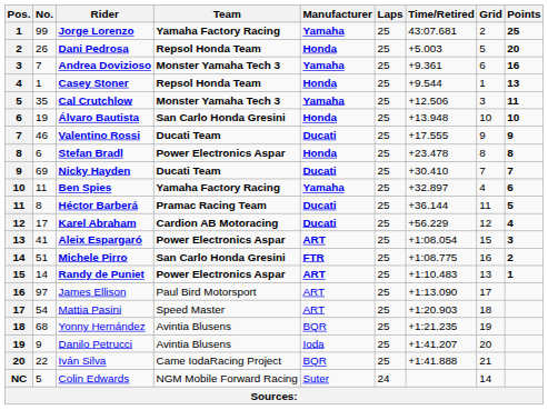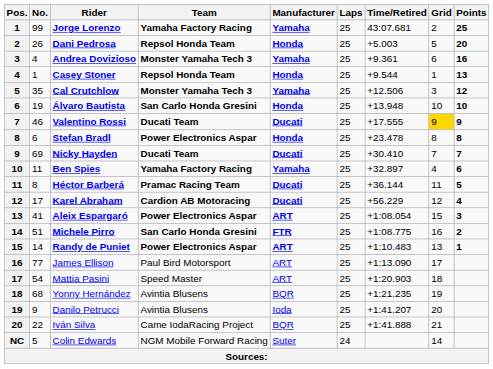Andrea Dovizioso | No.: 7 -> 4
Cal Crutchlow | Points: 11 -> 12
Valentino Rossi | Grid: no background -> gold background
James Ellison | No.: 97 -> 77
